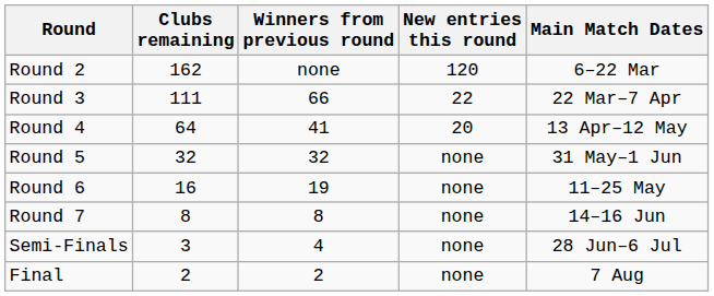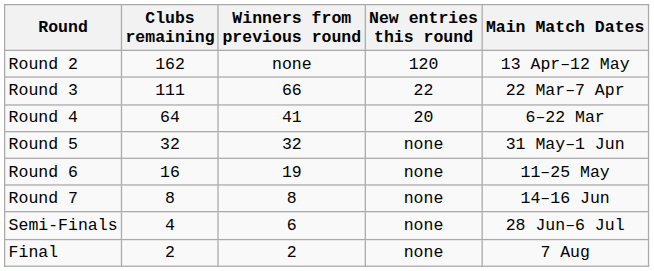Round 2 | Main Match Dates: 6–22 Mar -> 13 Apr–12 May
Round 4 | Main Match Dates: 13 Apr–12 May -> 6–22 Mar
Semi-Finals | Clubs remaining: 3 -> 4
Semi-Finals | Winners from previous round: 4 -> 6
